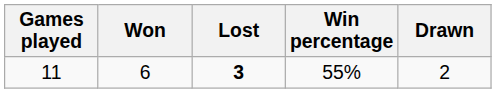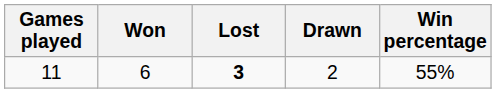columns swapped: Drawn <-> Win percentage
